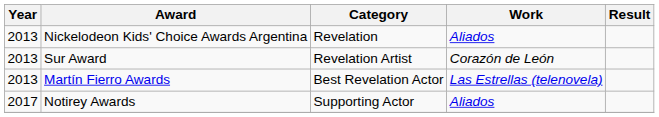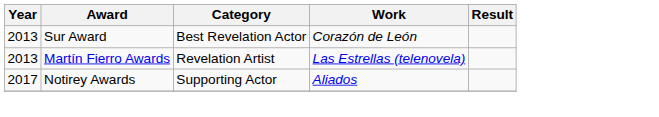- row: 2013 | Nickelodeon Kids' Choice Awards Argentina | Revelation | Aliados
Sur Award | Category: Revelation Artist -> Best Revelation Actor
Martín Fierro Awards | Category: Best Revelation Actor -> Revelation Artist
